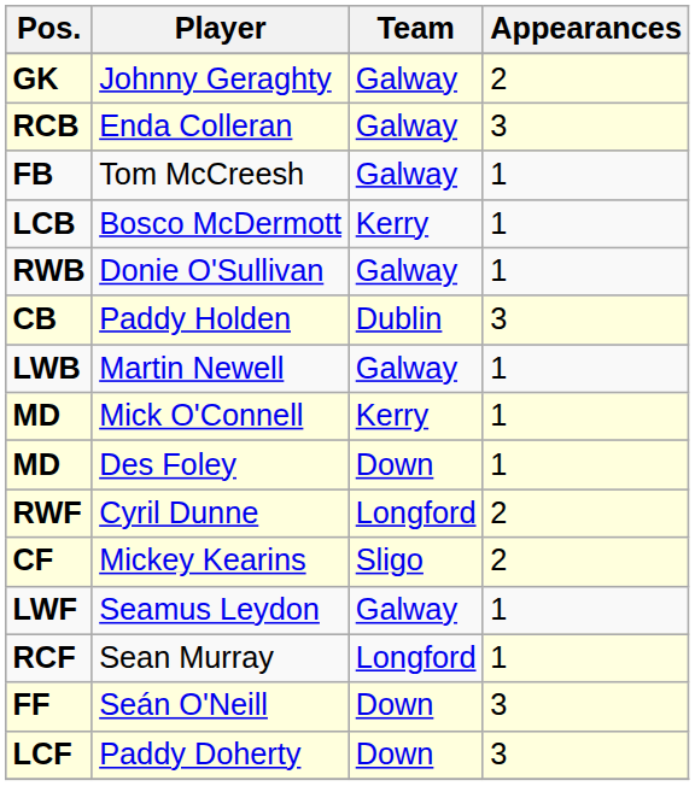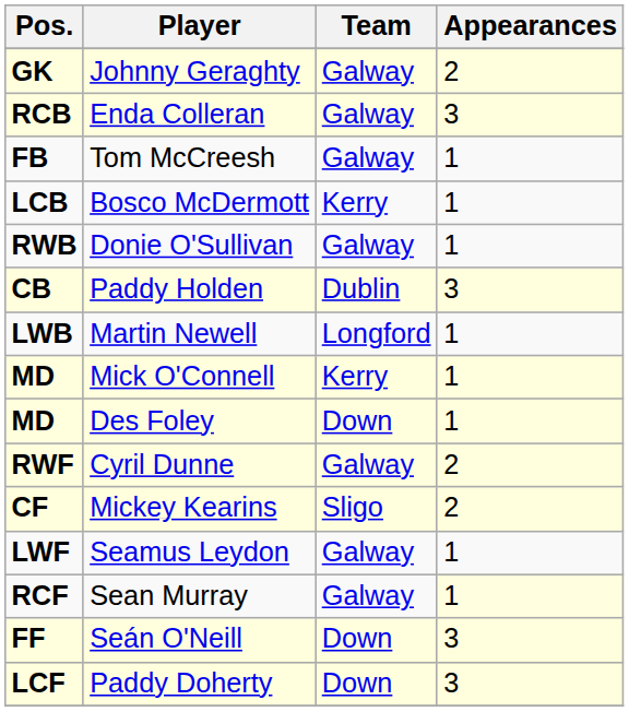Martin Newell | Team: Galway -> Longford
Cyril Dunne | Team: Longford -> Galway
Sean Murray | Team: Longford -> Galway
